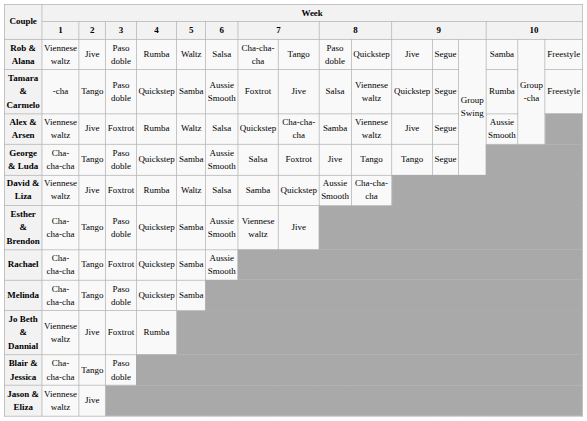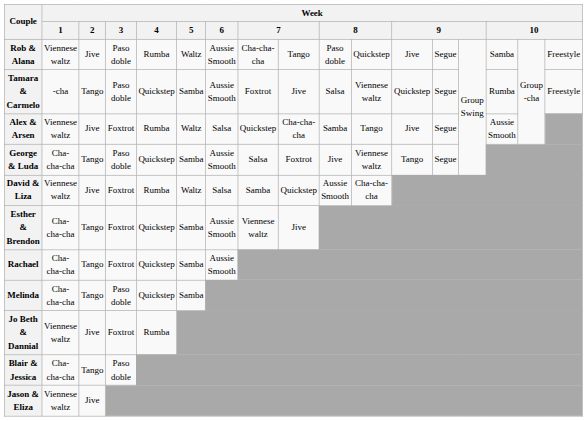Rob & Alana | Week / 6: Salsa -> Aussie Smooth
Alex & Arsen | column 11: Viennese waltz -> Tango
George & Luda | column 11: Tango -> Viennese waltz
Esther & Brendon | Week / 3: Paso doble -> Foxtrot
